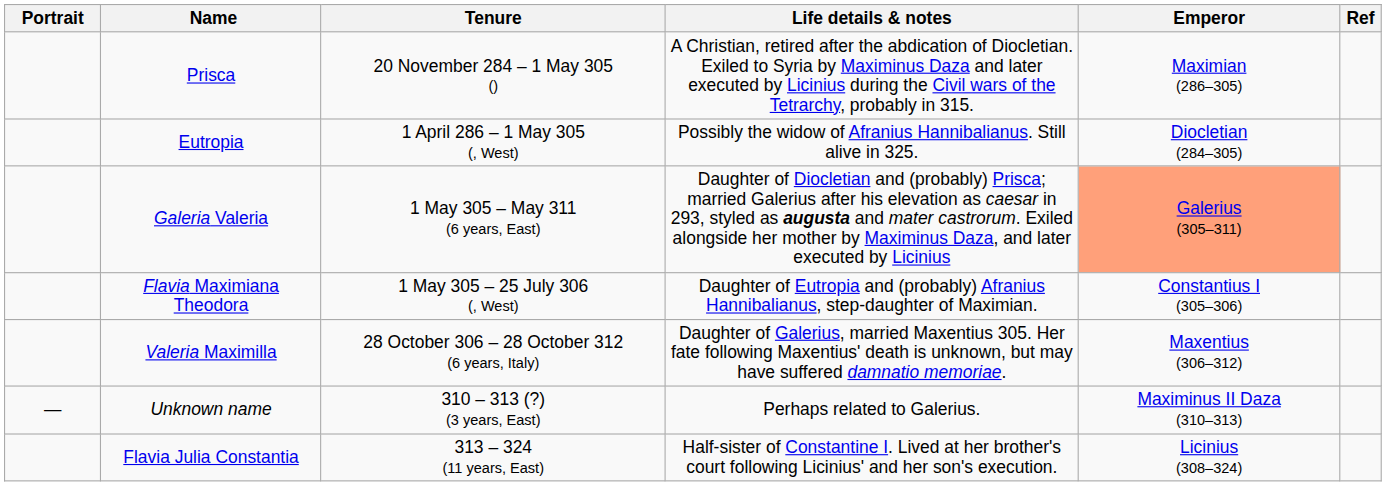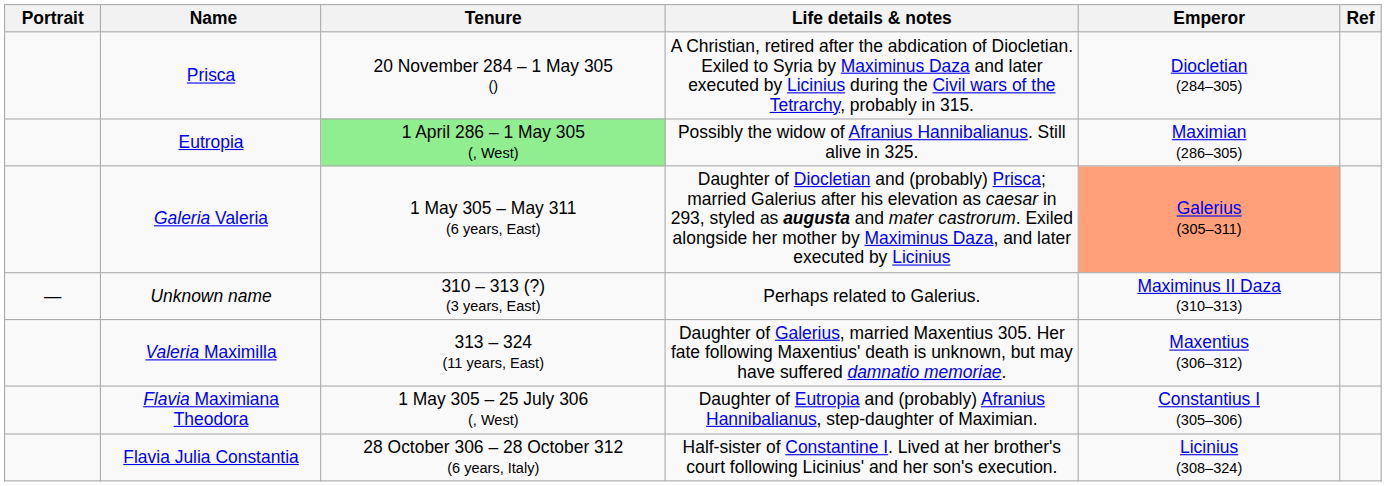Prisca | Emperor: Maximian (286–305) -> Diocletian (284–305)
Eutropia | Tenure: no background -> lightgreen background
Eutropia | Emperor: Diocletian (284–305) -> Maximian (286–305)
rows swapped: Flavia Maximiana Theodora <-> Unknown name
Valeria Maximilla | Tenure: 28 October 306 – 28 October 312 (6 years, Italy) -> 313 – 324 (11 years, East)
Flavia Julia Constantia | Tenure: 313 – 324 (11 years, East) -> 28 October 306 – 28 October 312 (6 years, Italy)
